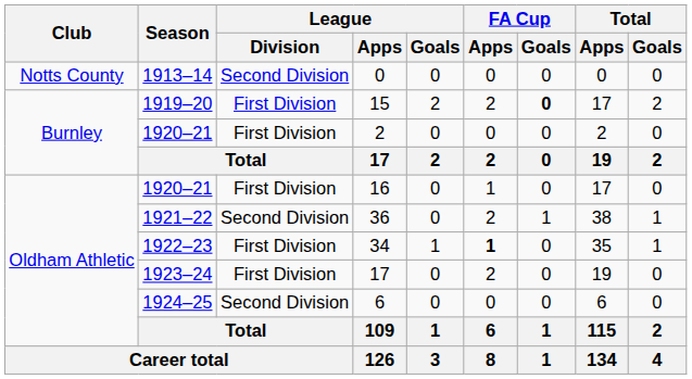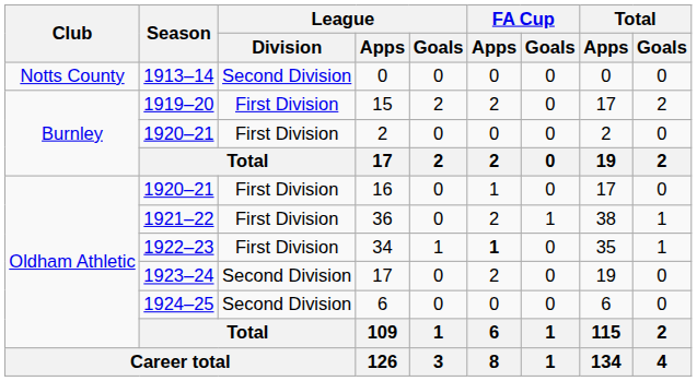15 | FA Cup / Goals: bold -> normal
36 | League / Division: Second Division -> First Division
1923–24 / 17 | League / Division: First Division -> Second Division
